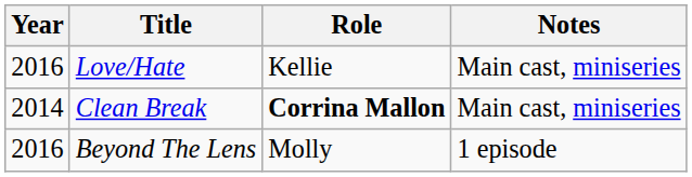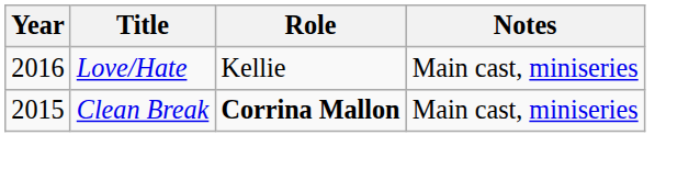Clean Break | Year: 2014 -> 2015
- row: 2016 | Beyond The Lens | Molly | 1 episode
